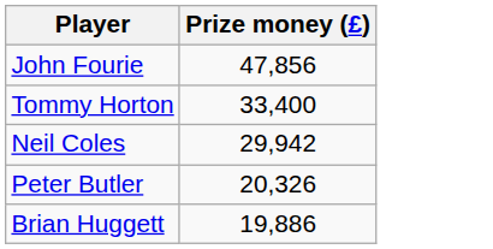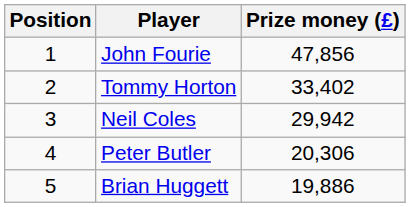+ column: Position | 1 | 2 | 3 | 4 | 5
Tommy Horton | Prize money (£): 33,400 -> 33,402
Peter Butler | Prize money (£): 20,326 -> 20,306
